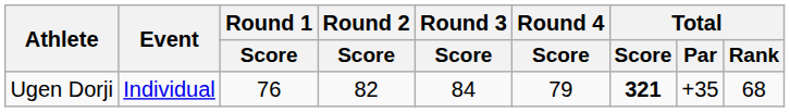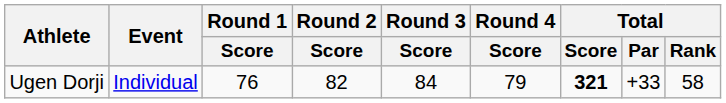Ugen Dorji | Total / Par: +35 -> +33
Ugen Dorji | Total / Rank: 68 -> 58
